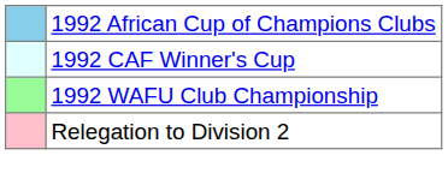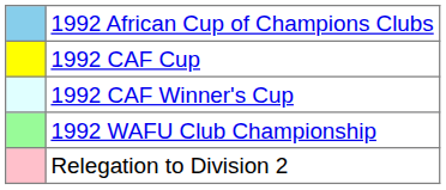+ row: 1992 CAF Cup
